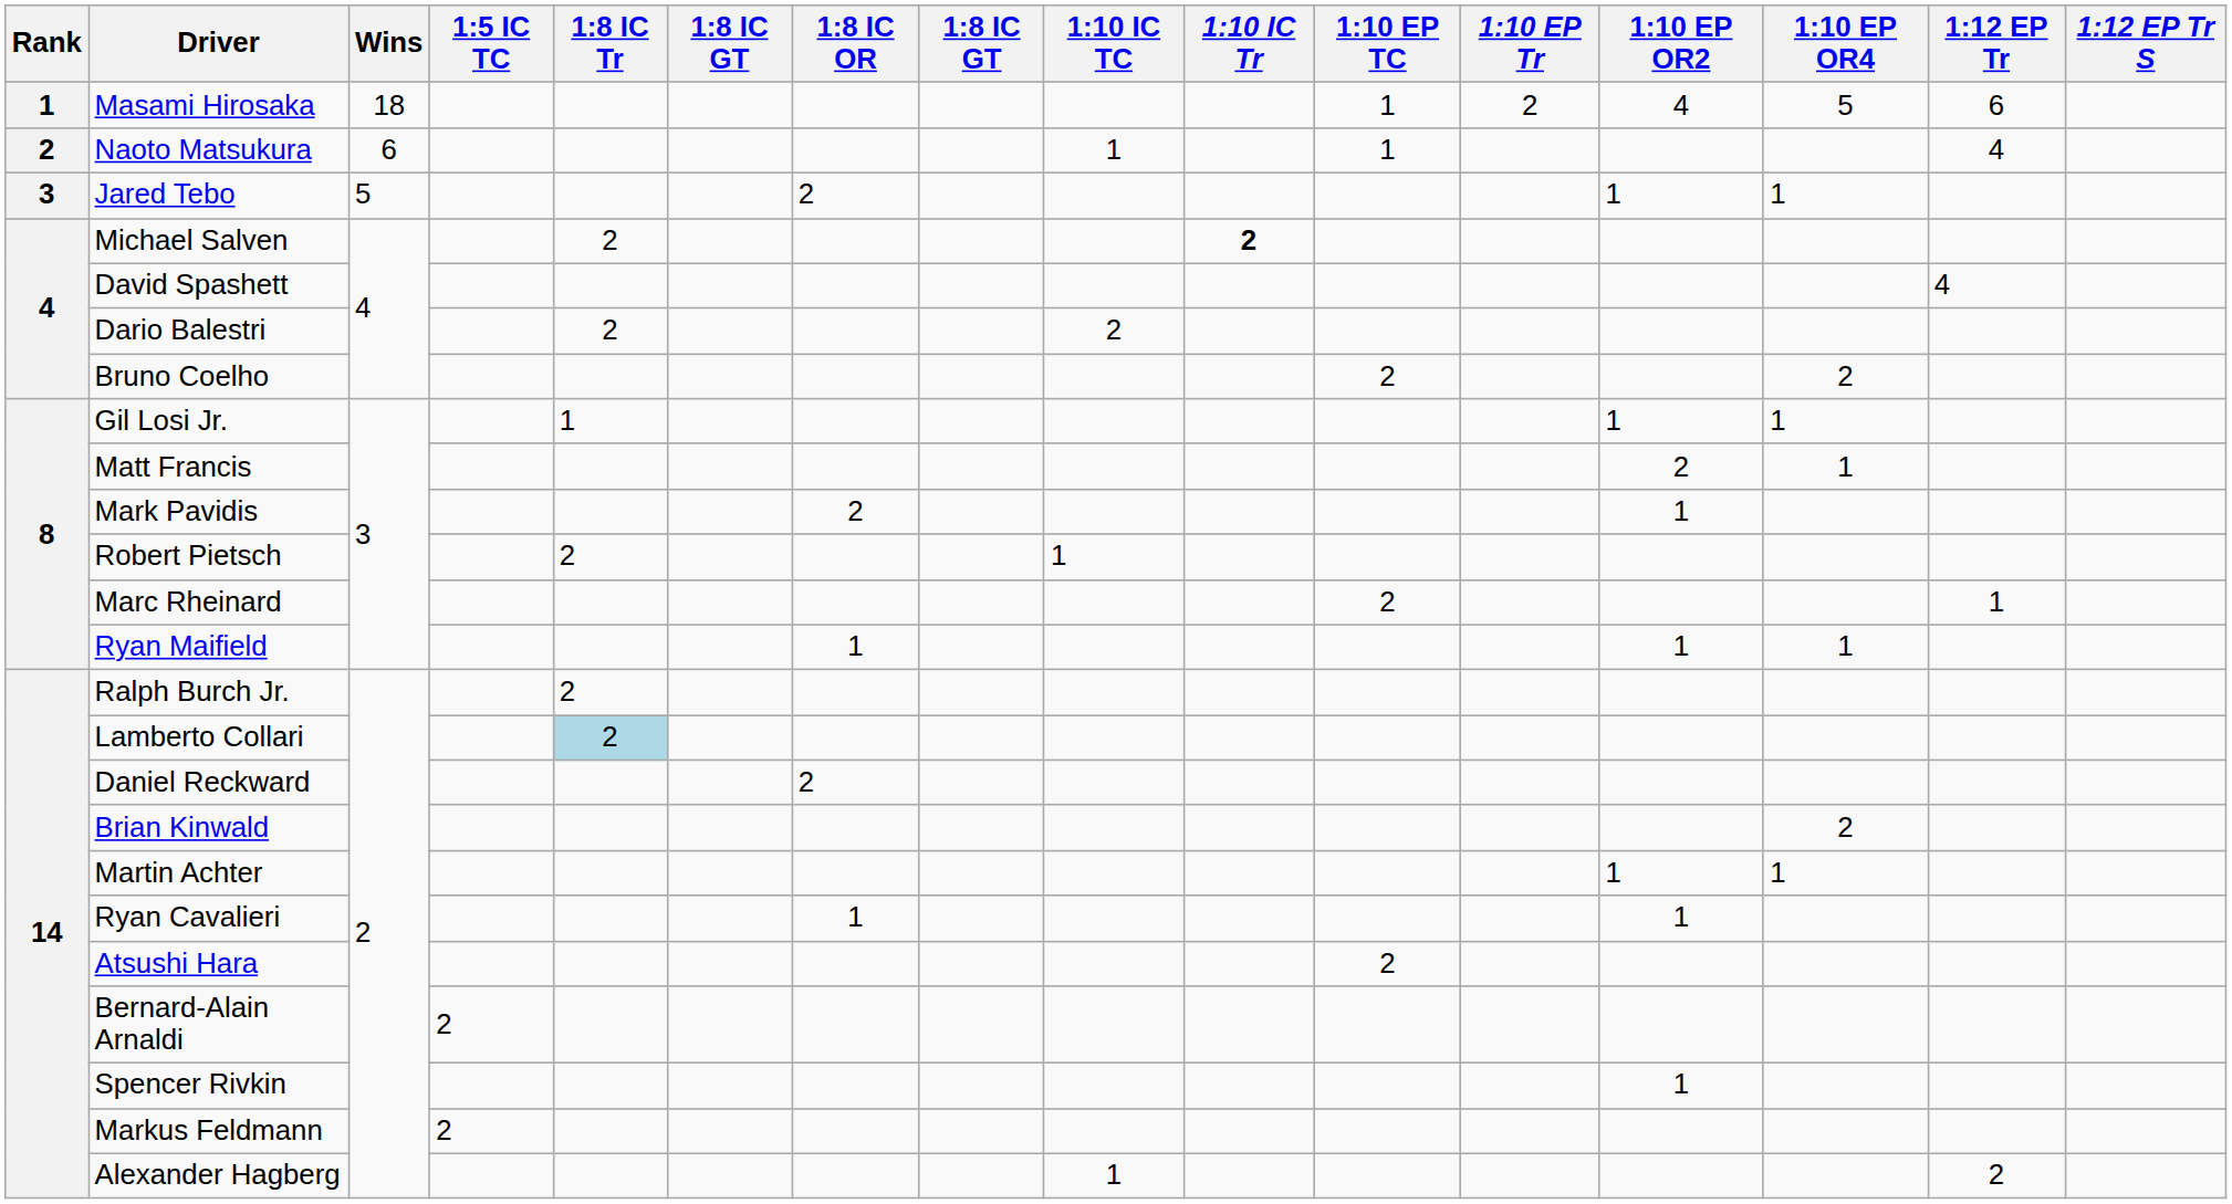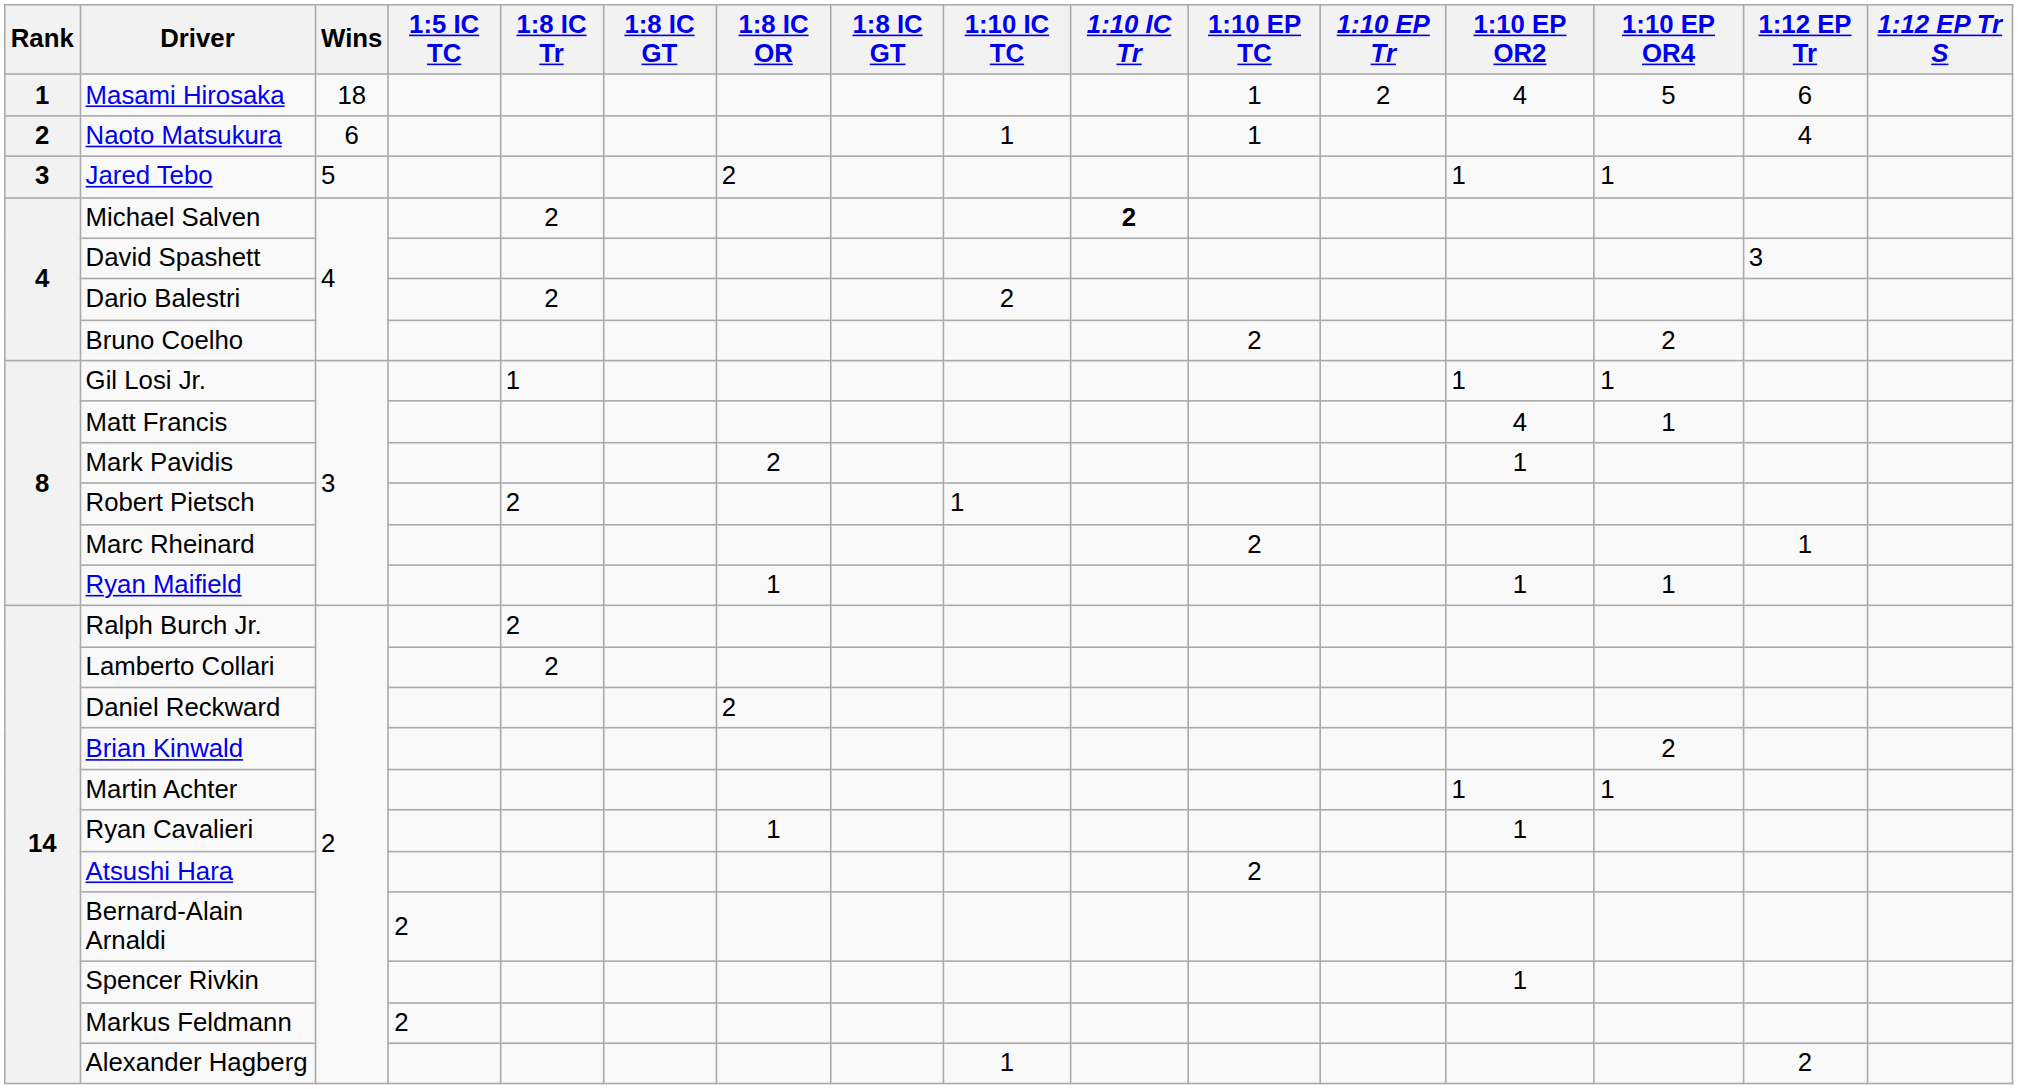David Spashett | 1:12 EP Tr: 4 -> 3
Matt Francis | 1:10 EP OR2: 2 -> 4
Lamberto Collari | 1:8 IC Tr: lightblue background -> no background
